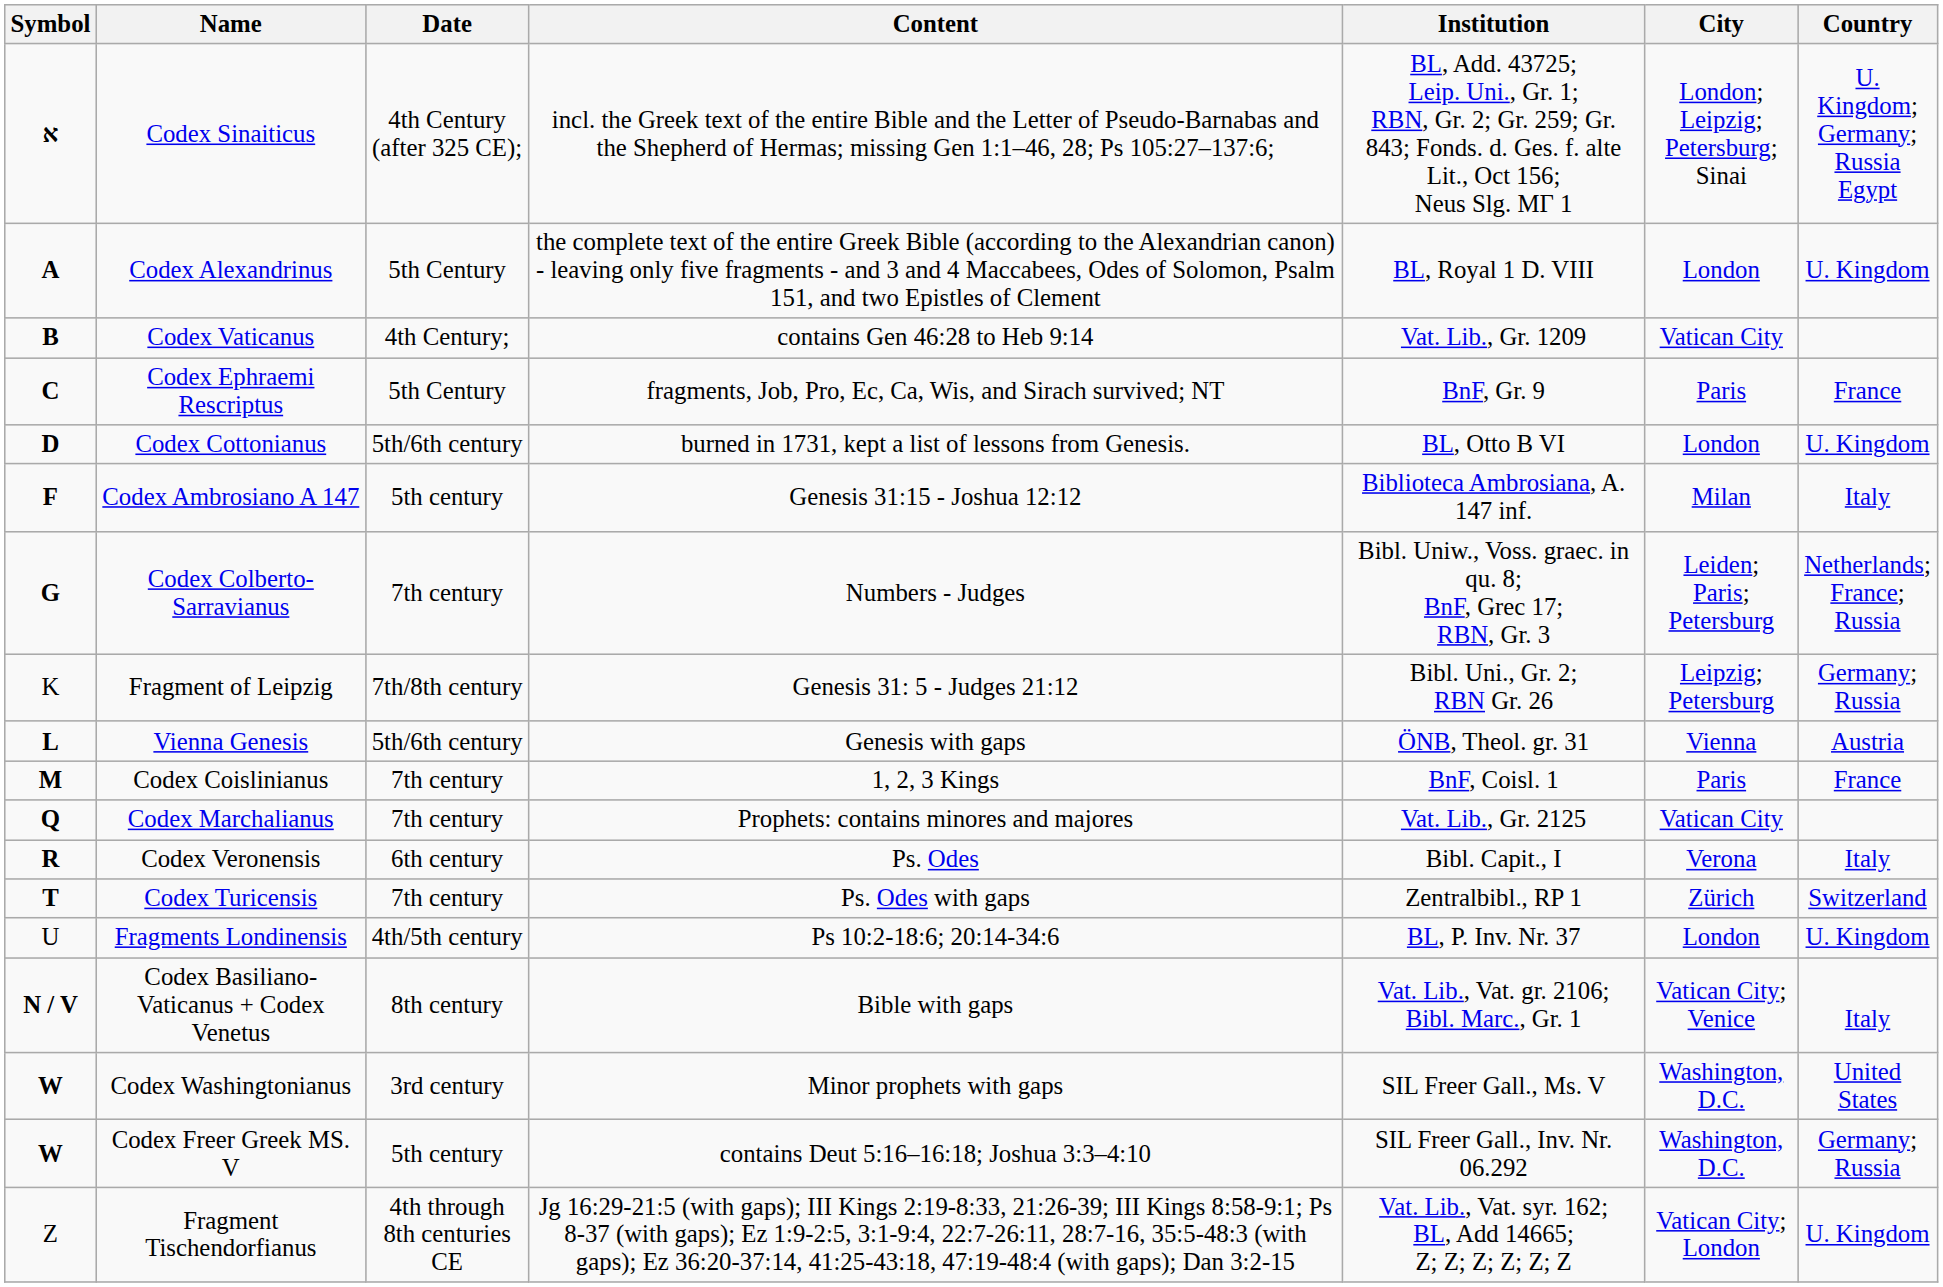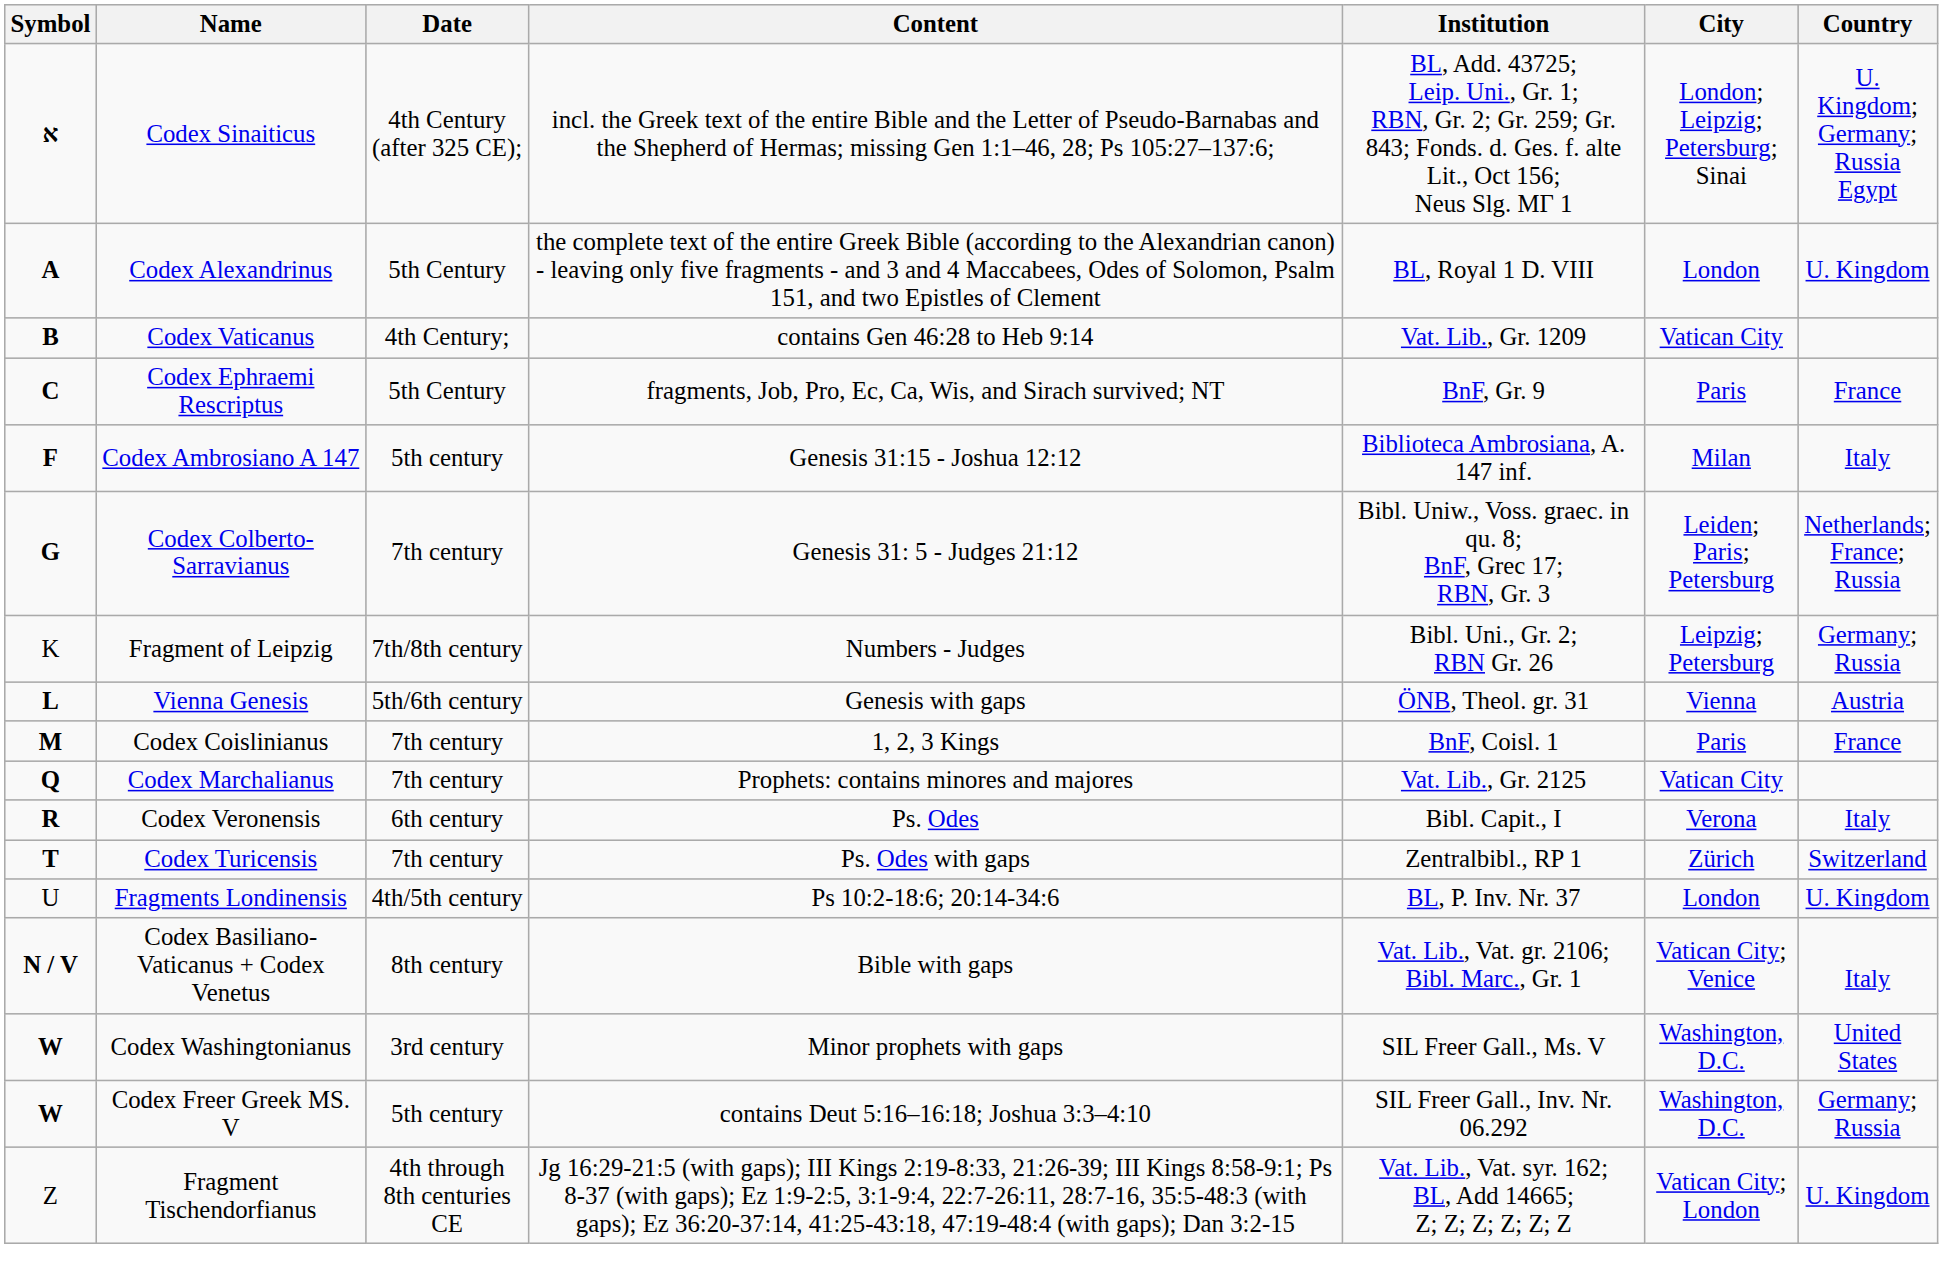- row: D | Codex Cottonianus | 5th/6th century | burned in 1731, kept a list of lessons from Genesis. | BL, Otto B VI | London | U. Kingdom
Codex Colberto-Sarravianus | Content: Numbers - Judges -> Genesis 31: 5 - Judges 21:12
Fragment of Leipzig | Content: Genesis 31: 5 - Judges 21:12 -> Numbers - Judges
